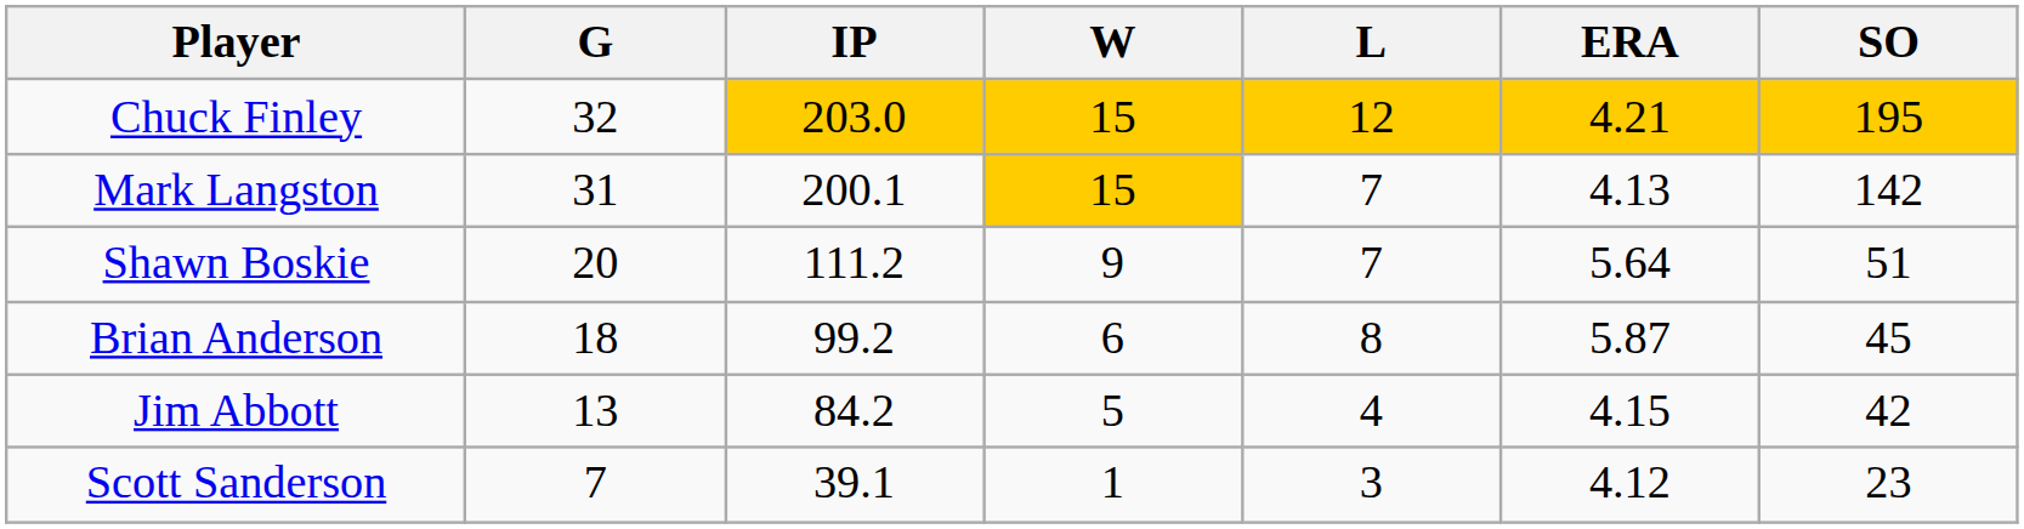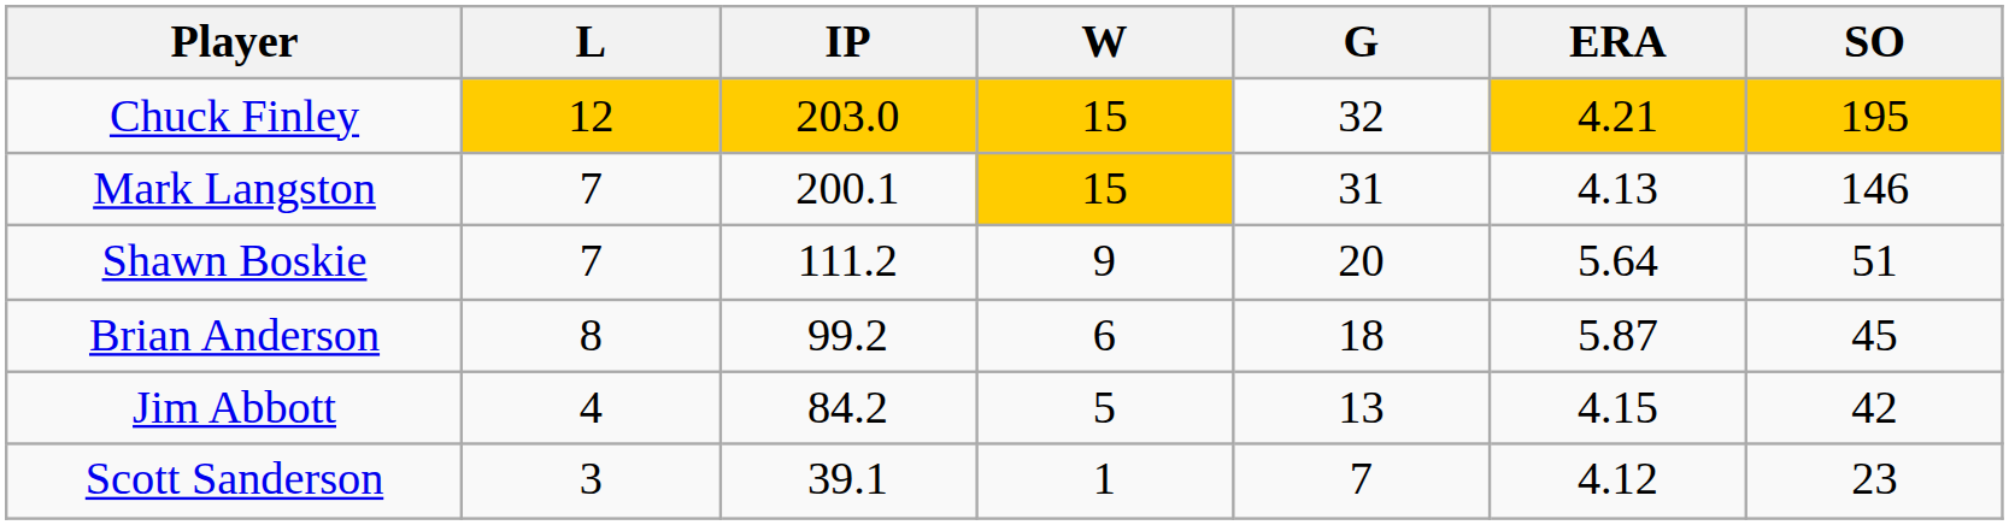columns swapped: G <-> L
Mark Langston | SO: 142 -> 146
